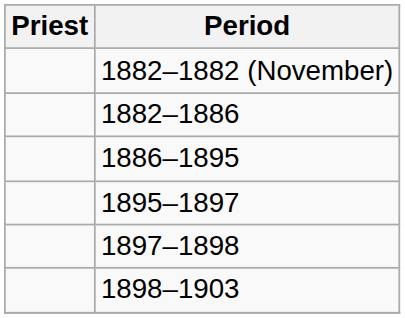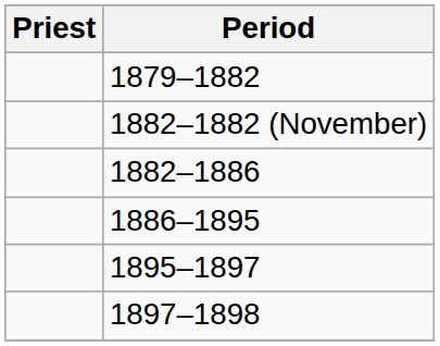+ row: 1879–1882
- row: 1898–1903
